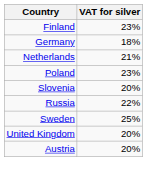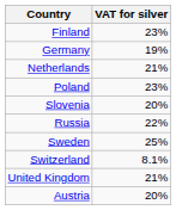Germany | VAT for silver: 18% -> 19%
+ row: Switzerland | 8.1%
United Kingdom | VAT for silver: 20% -> 21%
